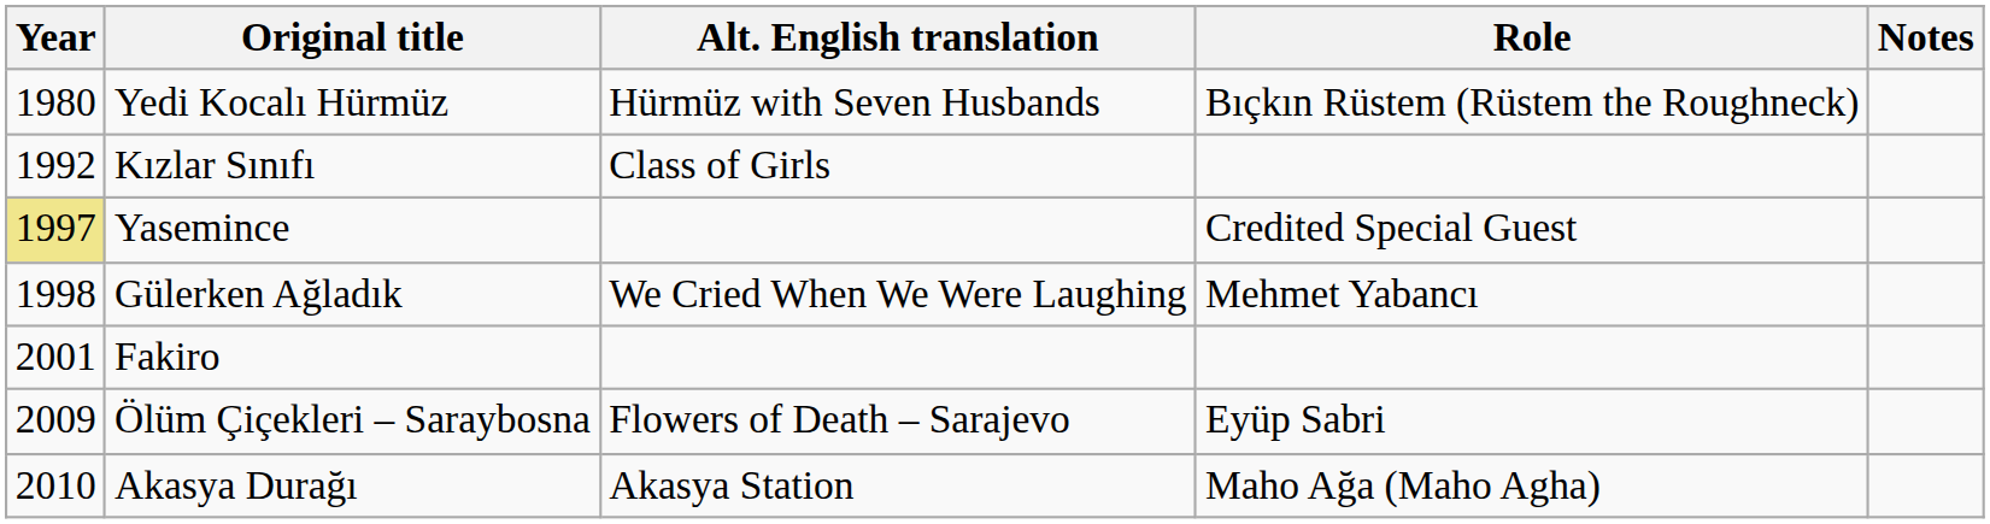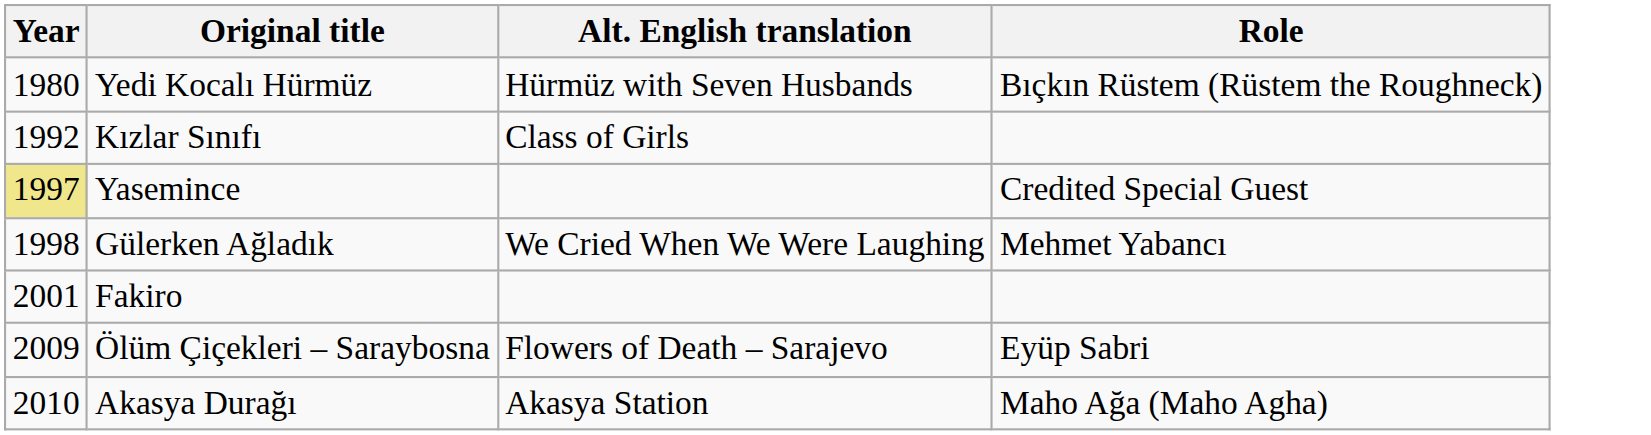- column: Notes
